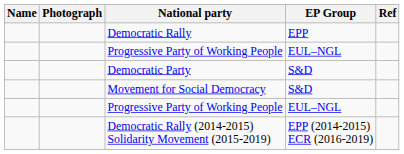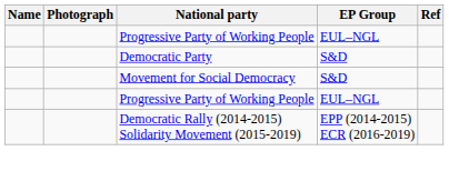- row: Democratic Rally | EPP
